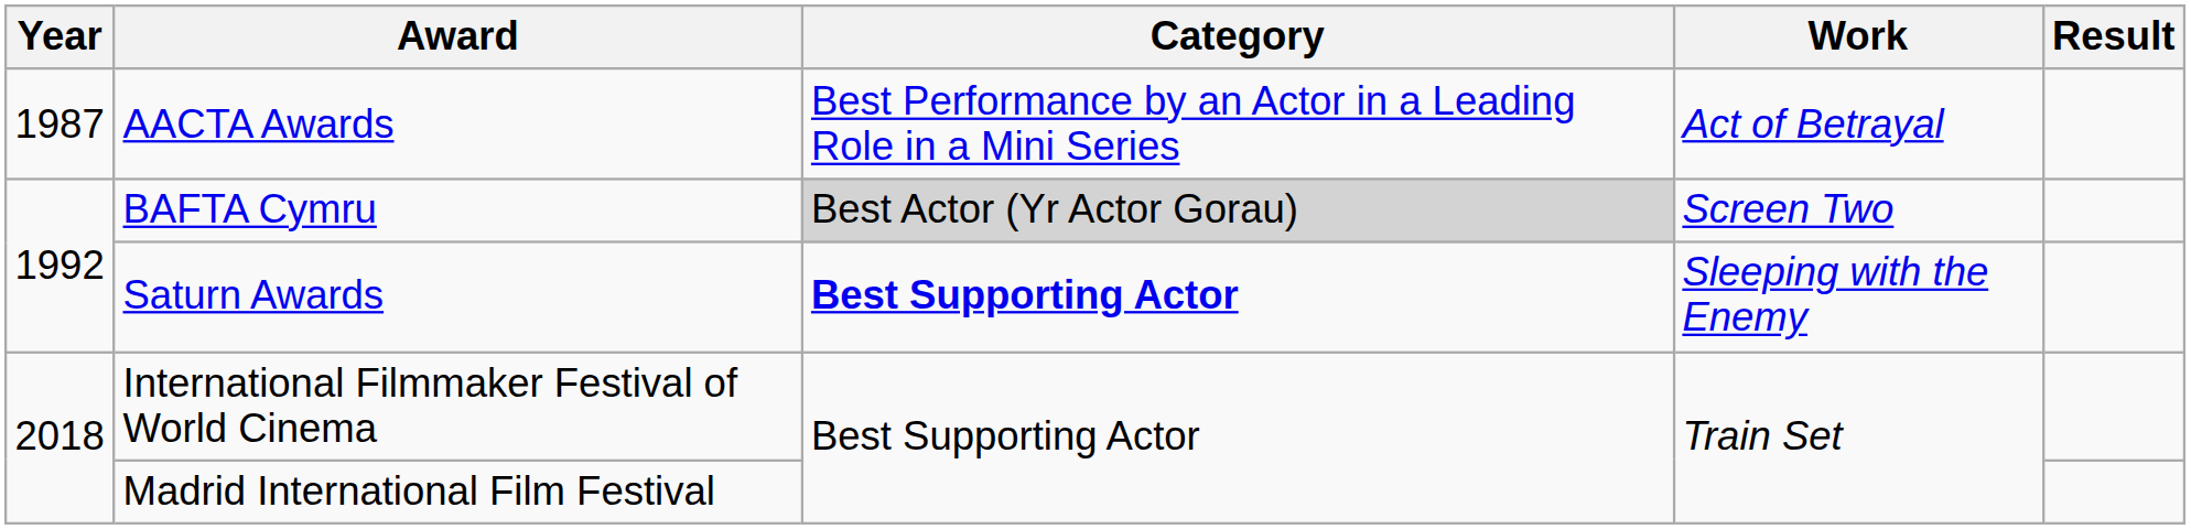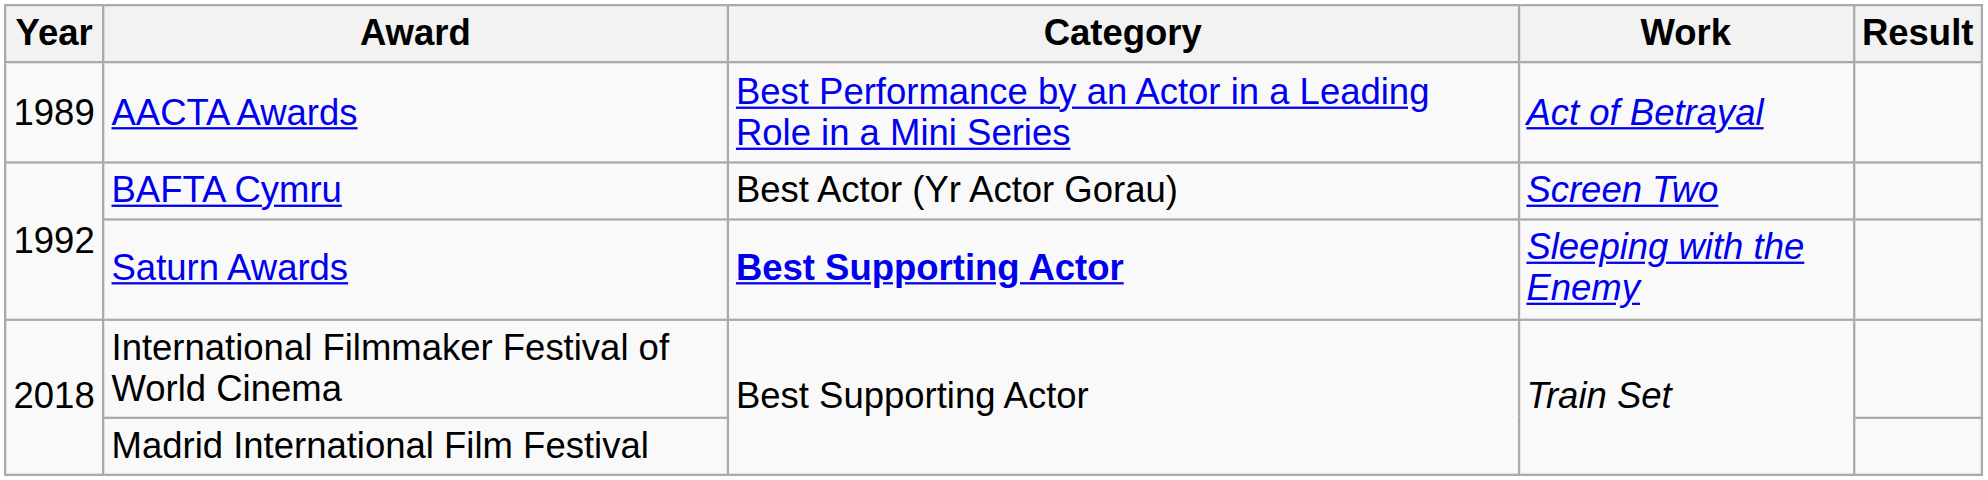AACTA Awards | Year: 1987 -> 1989
BAFTA Cymru | Category: lightgrey background -> no background
